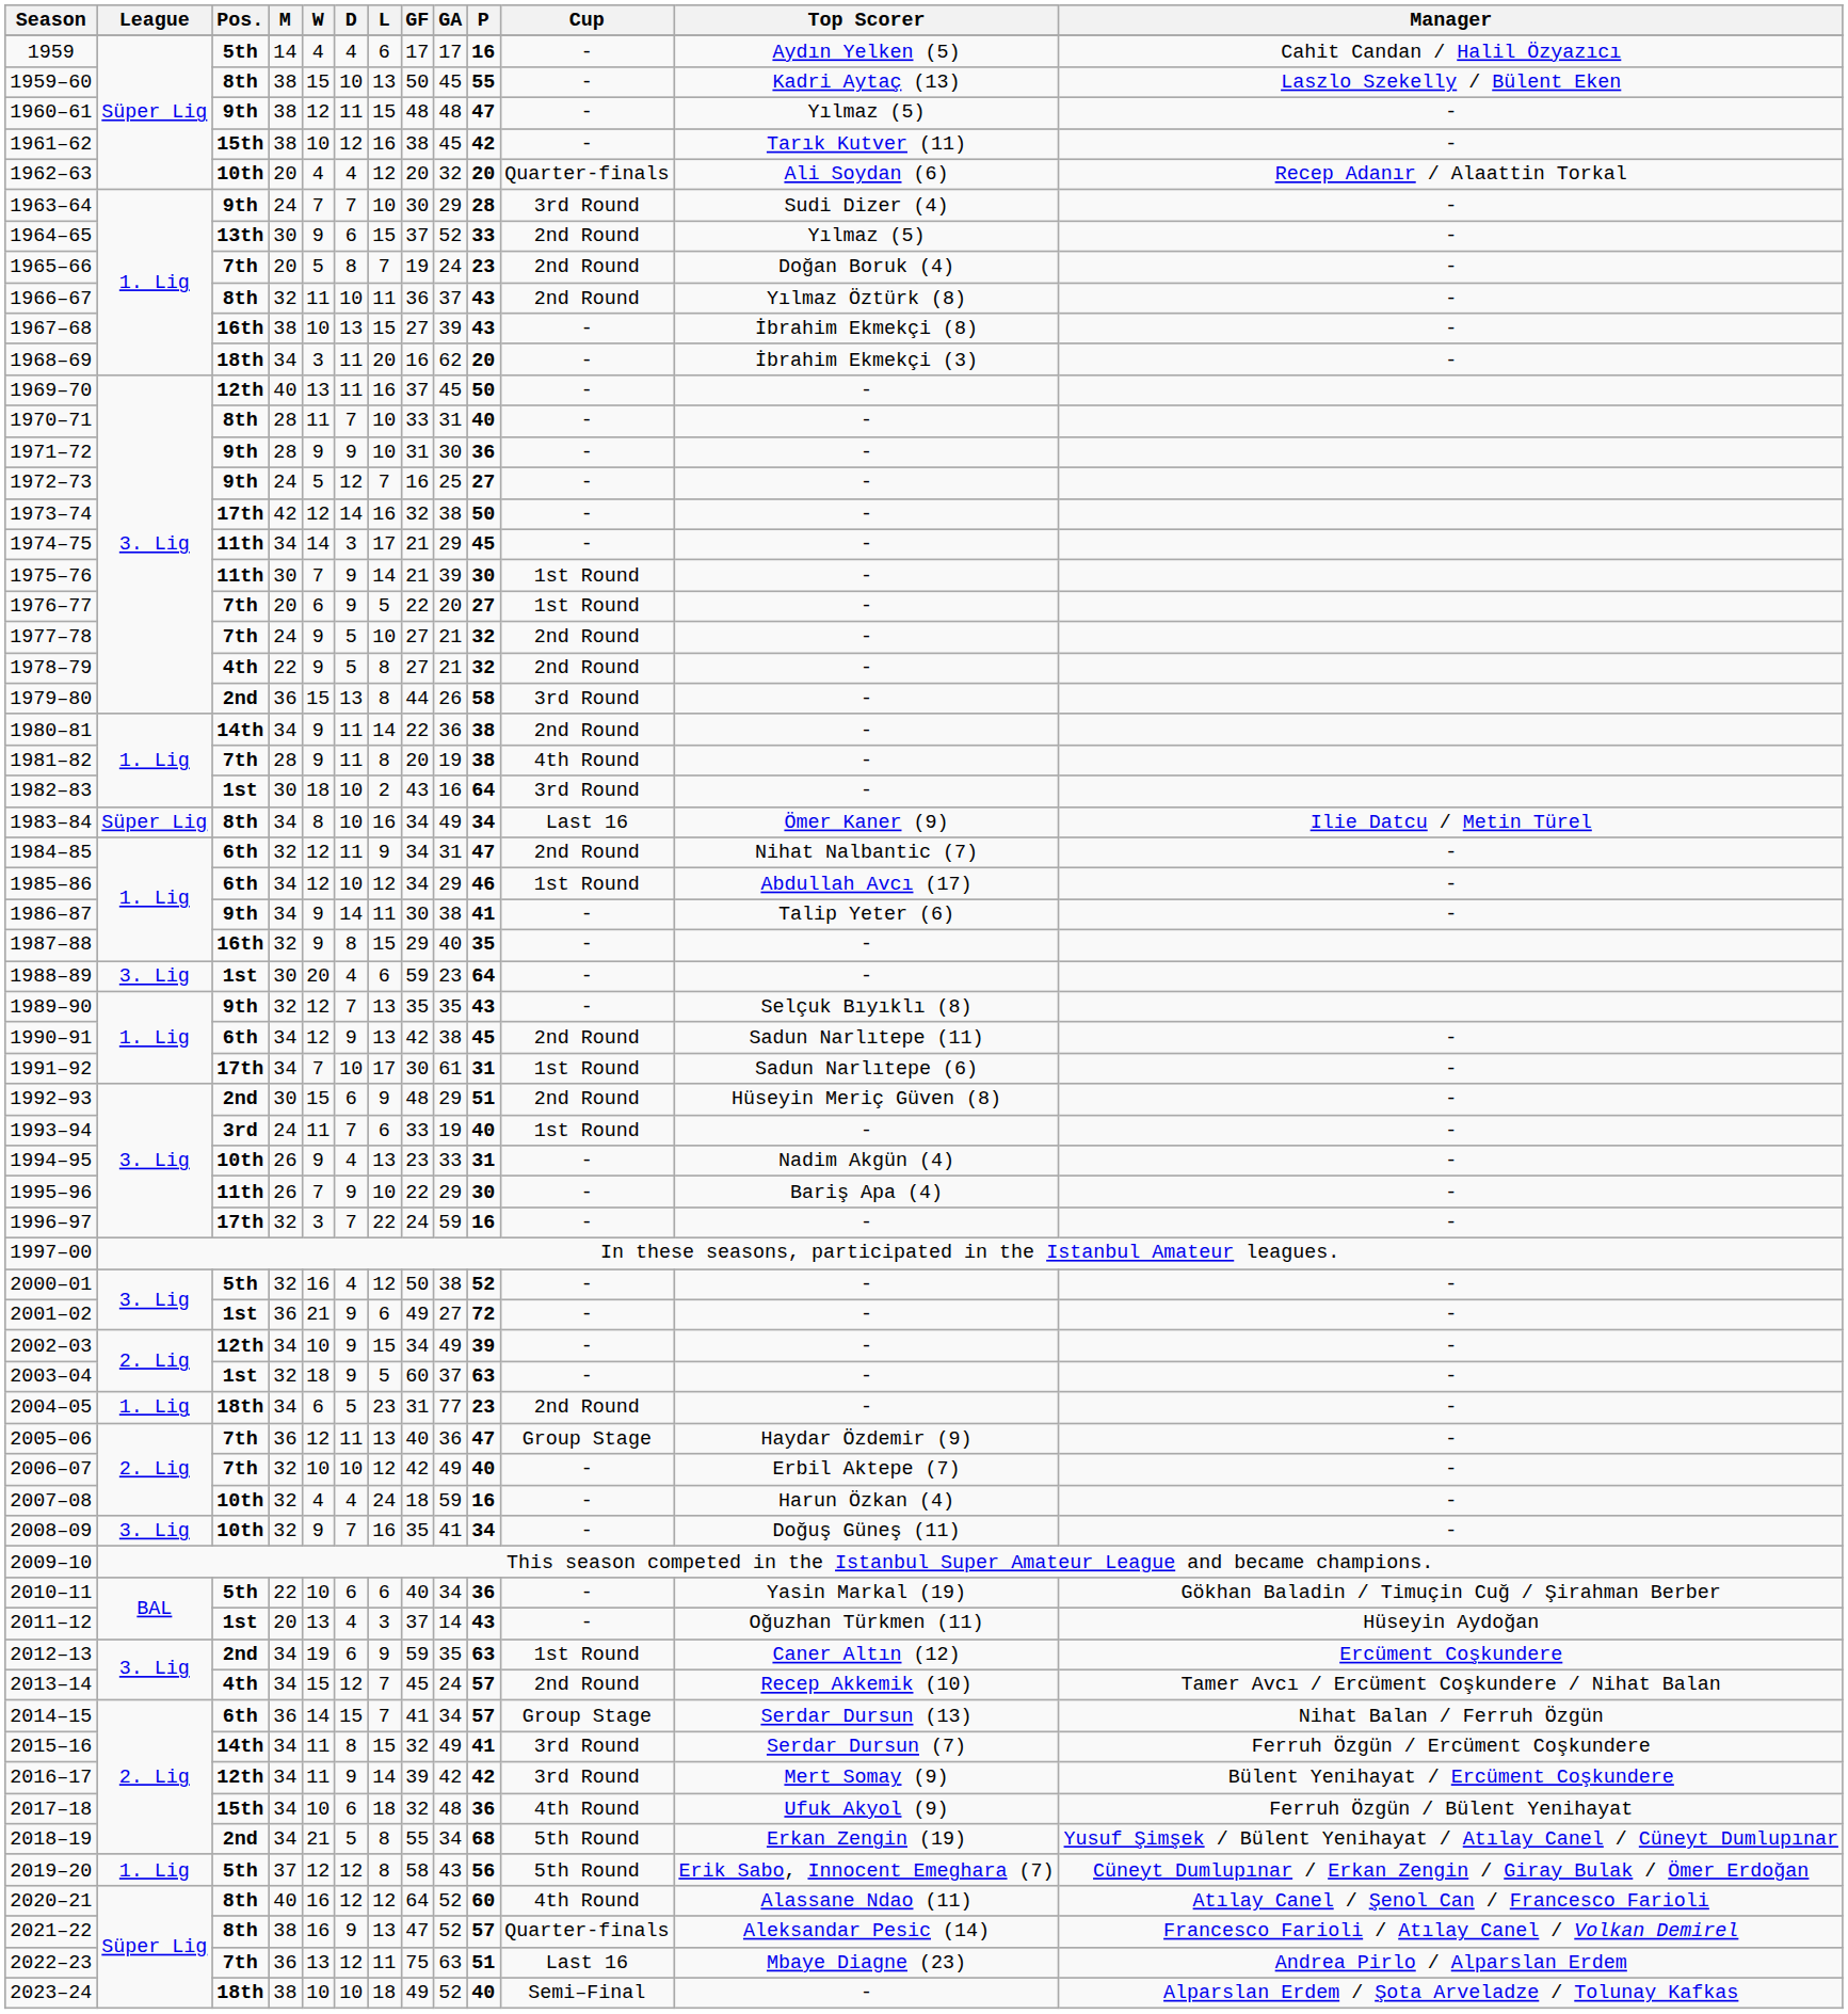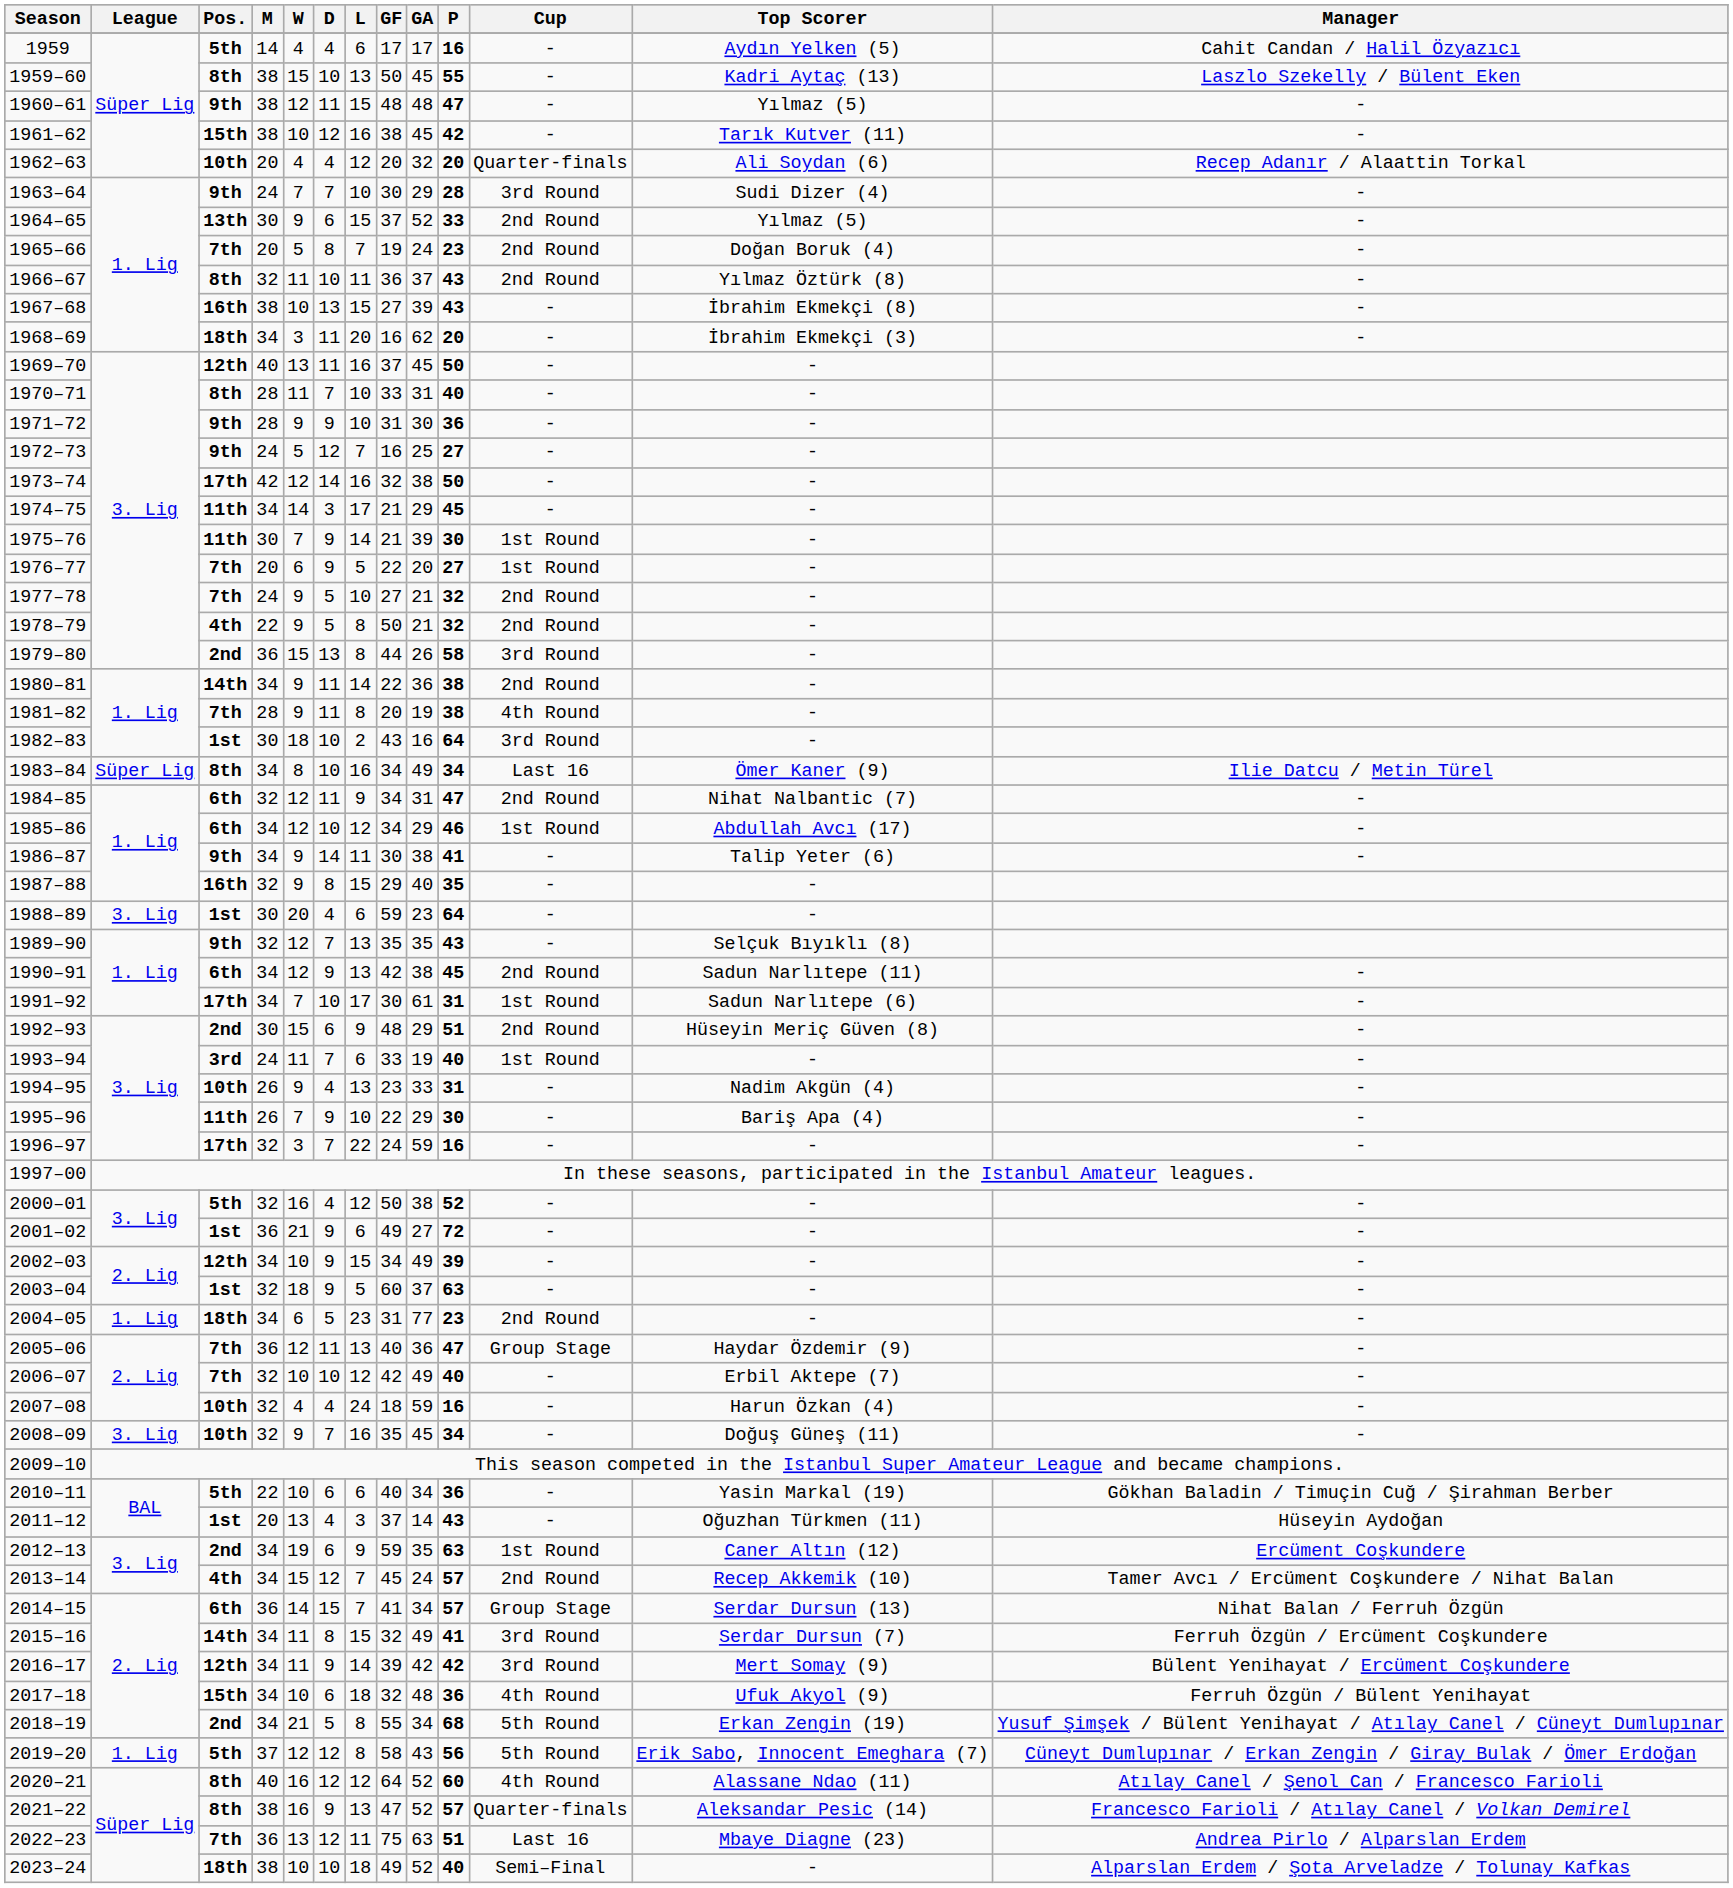1978–79 | GF: 27 -> 50
2008–09 | GA: 41 -> 45
